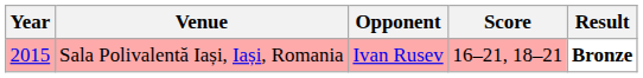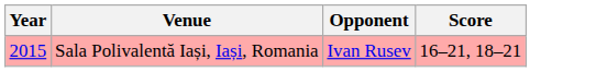- column: Result | Bronze
